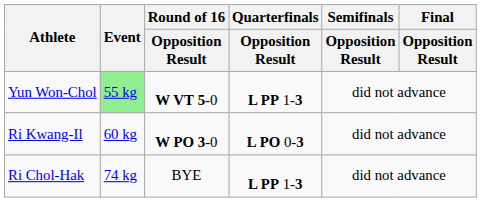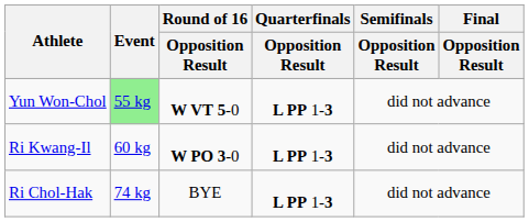Ri Kwang-Il | Quarterfinals / Opposition Result: L PO 0-3 -> L PP 1-3
